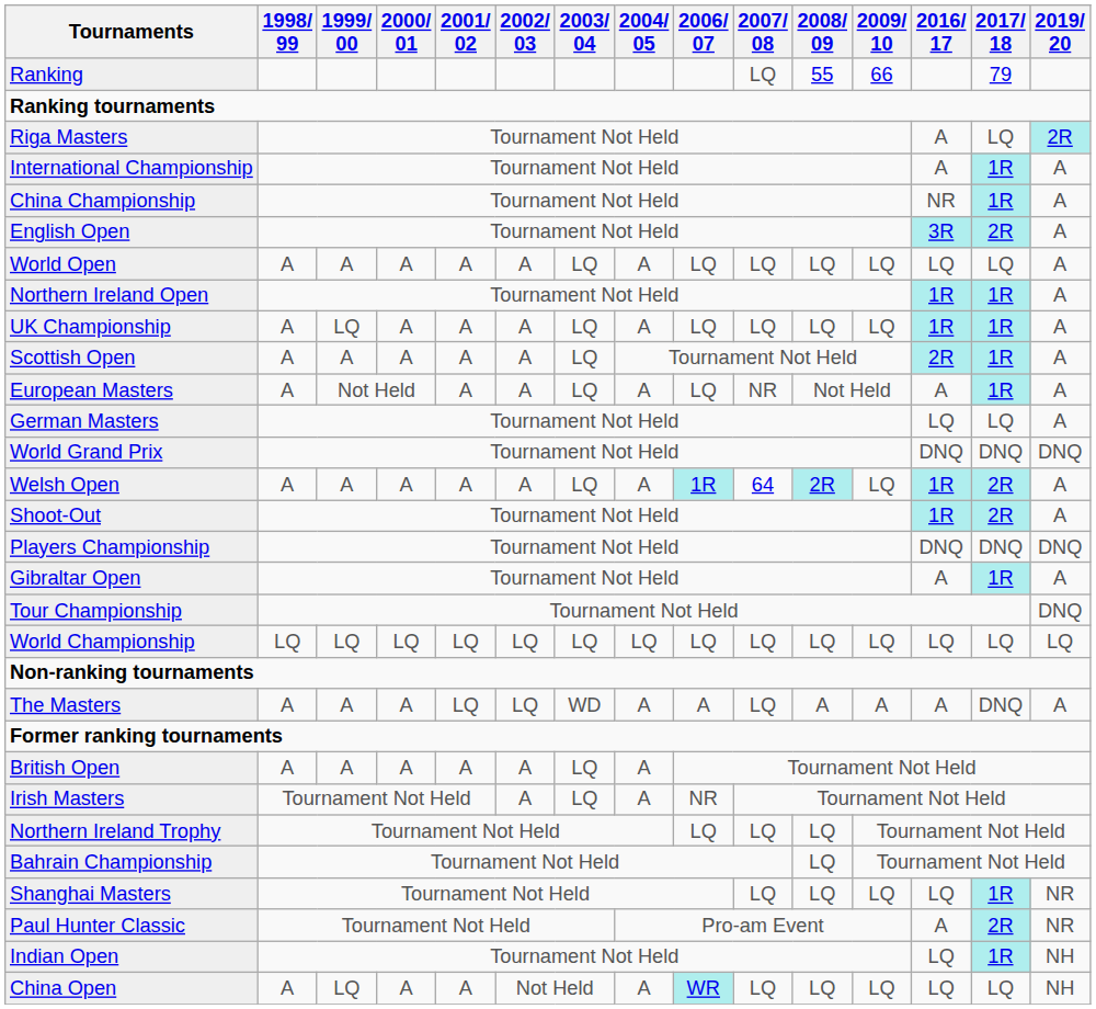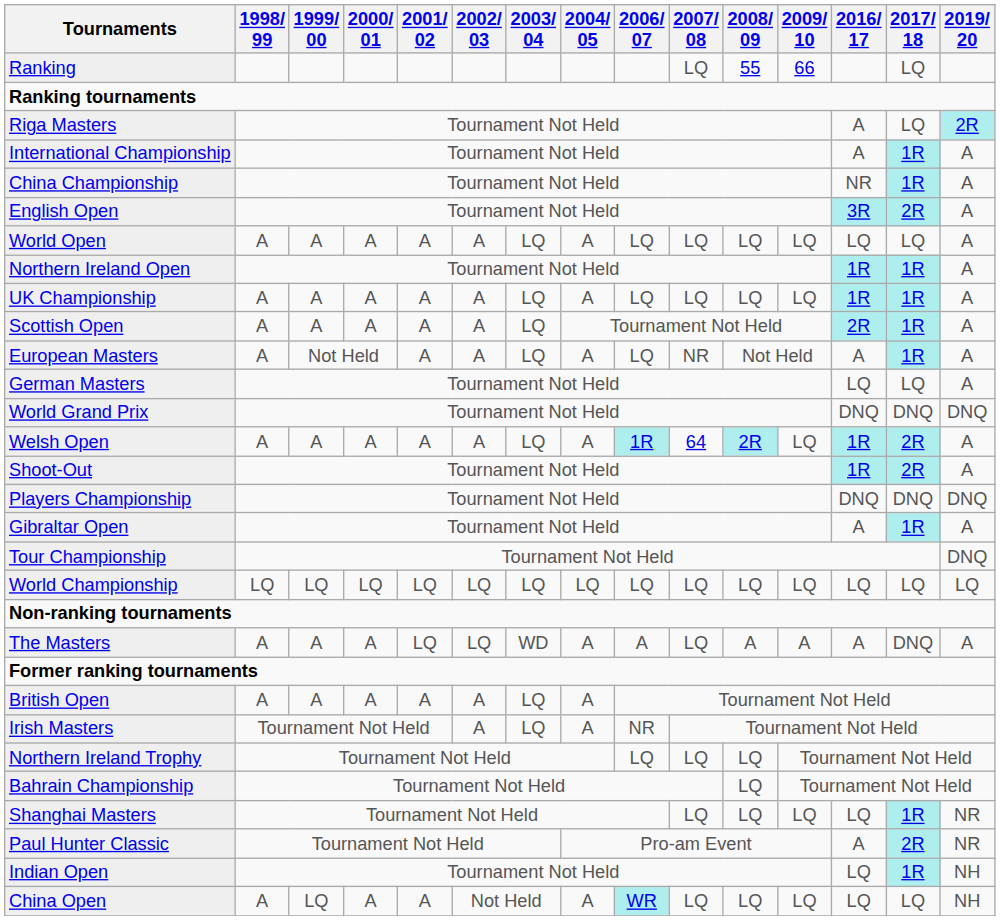Ranking | 2017/ 18: 79 -> LQ
UK Championship | 1999/ 00: LQ -> A
